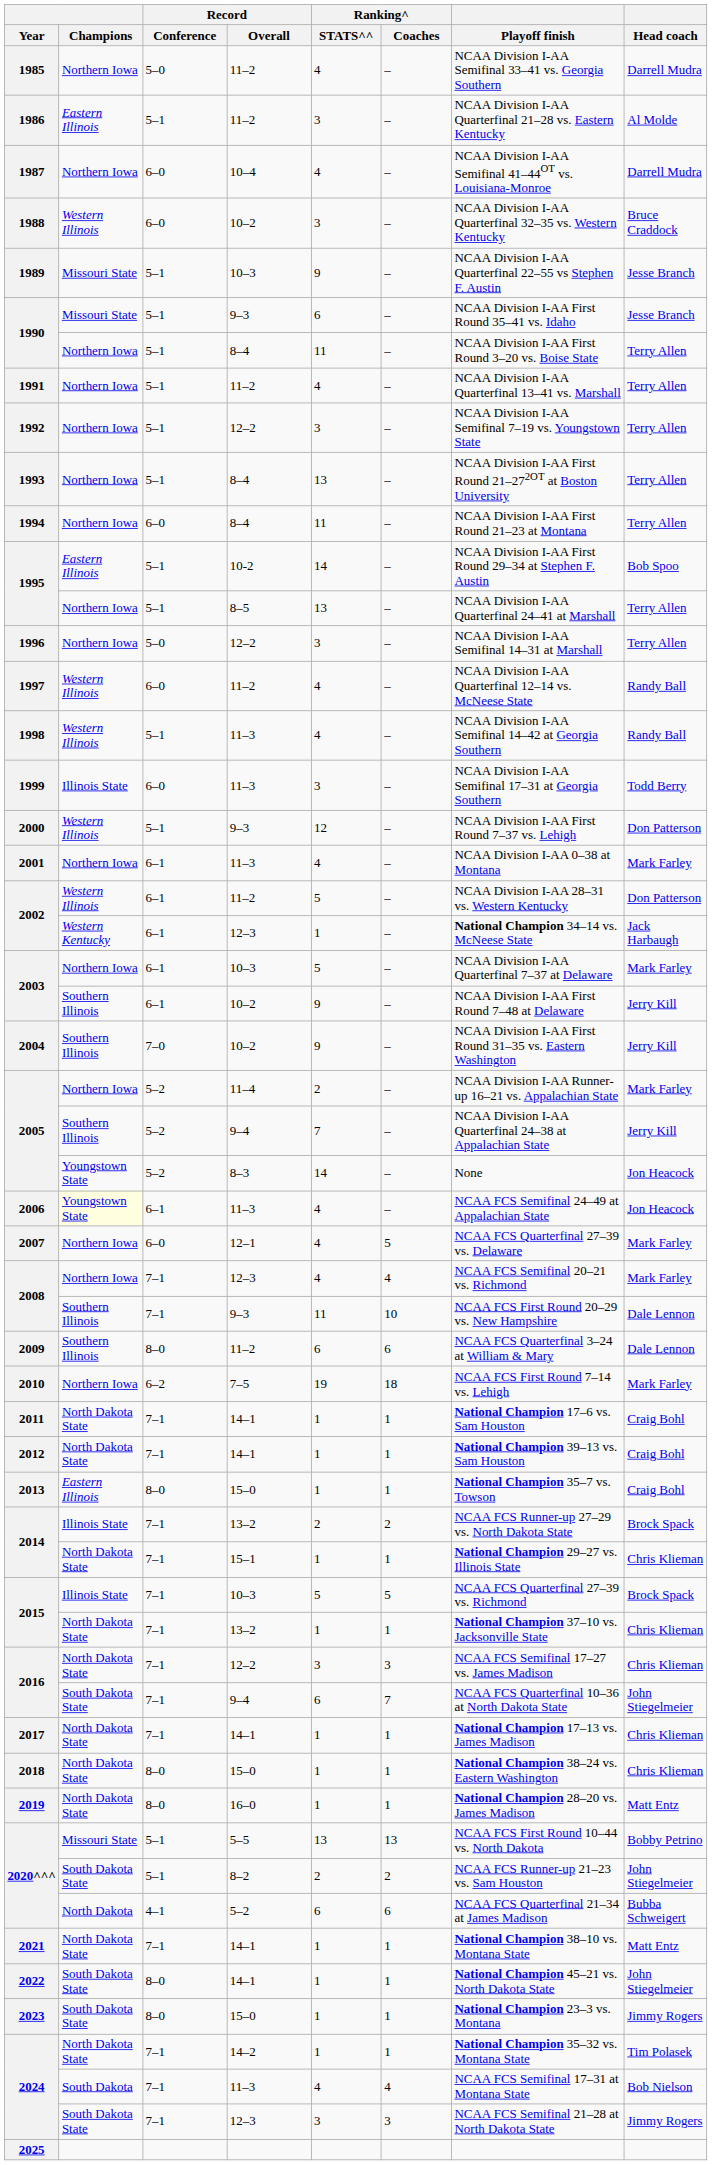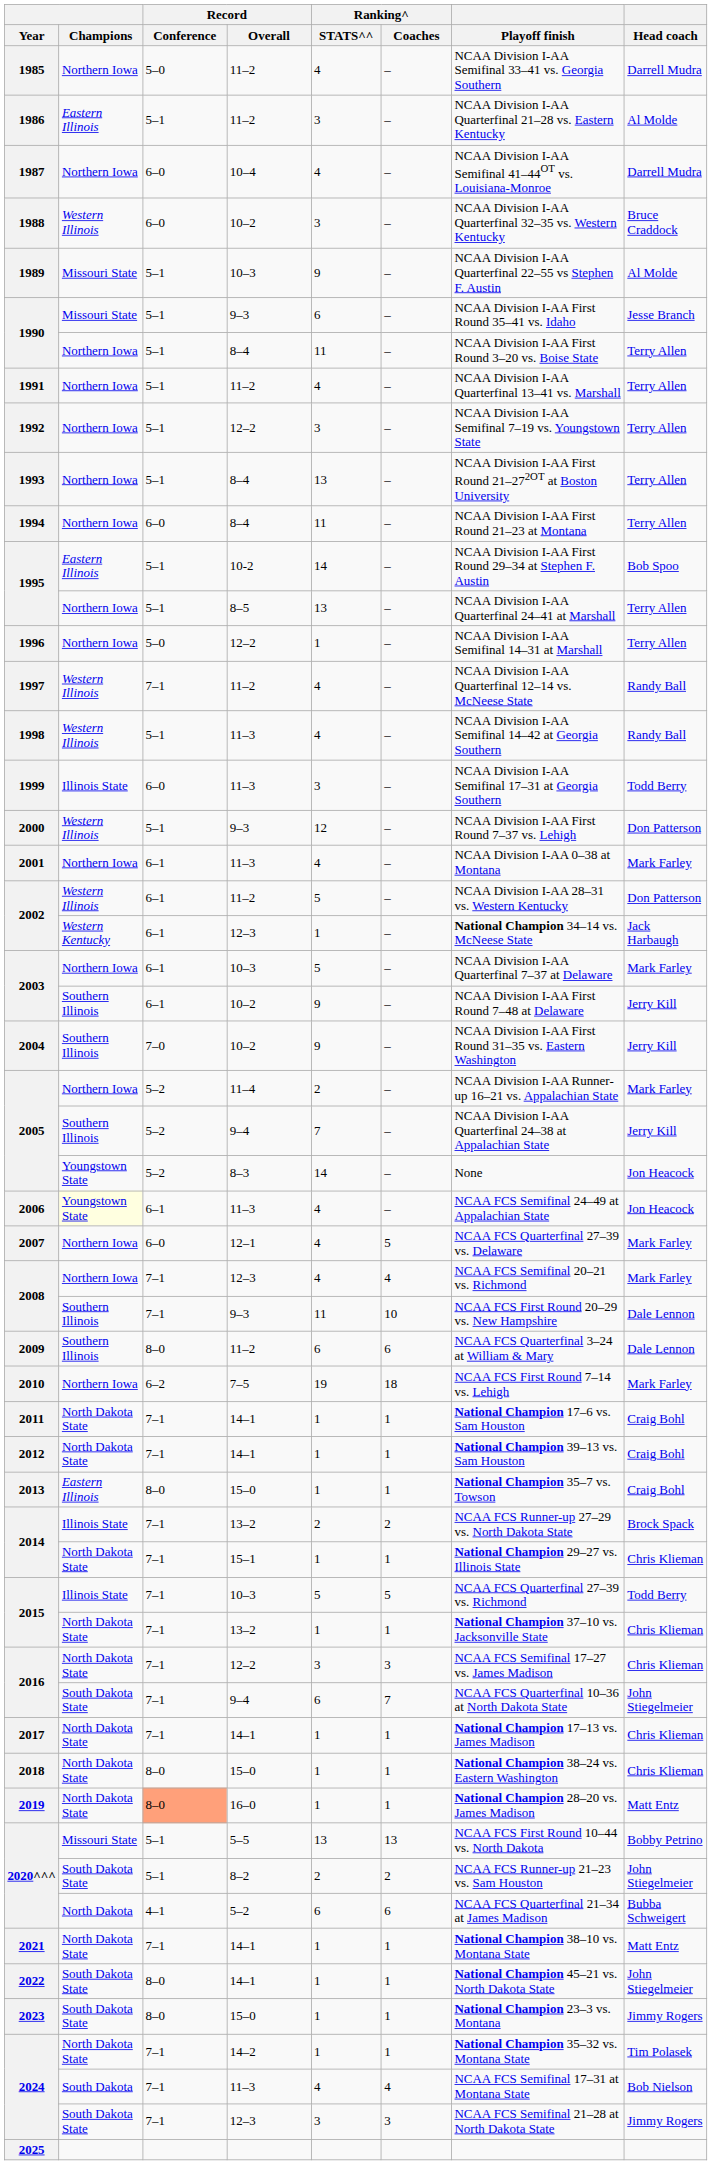1989 | Head coach: Jesse Branch -> Al Molde
1996 | Ranking^ / STATS^^: 3 -> 1
1997 | Record / Conference: 6–0 -> 7–1
2015 / 10–3 | Head coach: Brock Spack -> Todd Berry
2019 | Record / Conference: no background -> lightsalmon background
